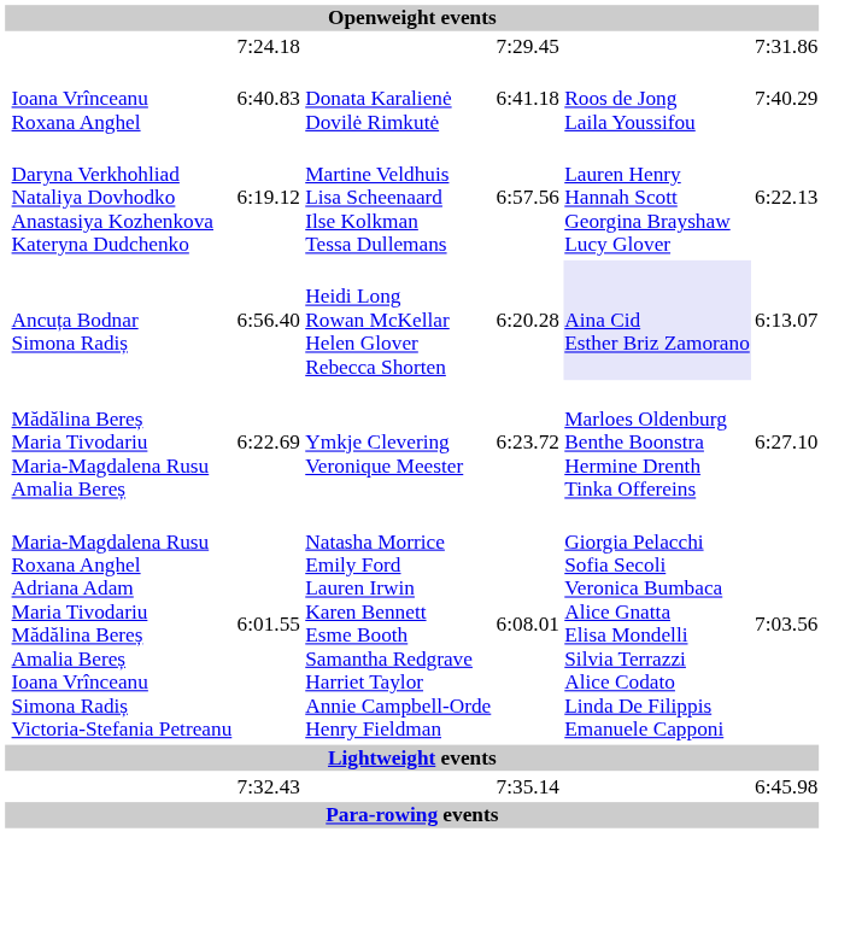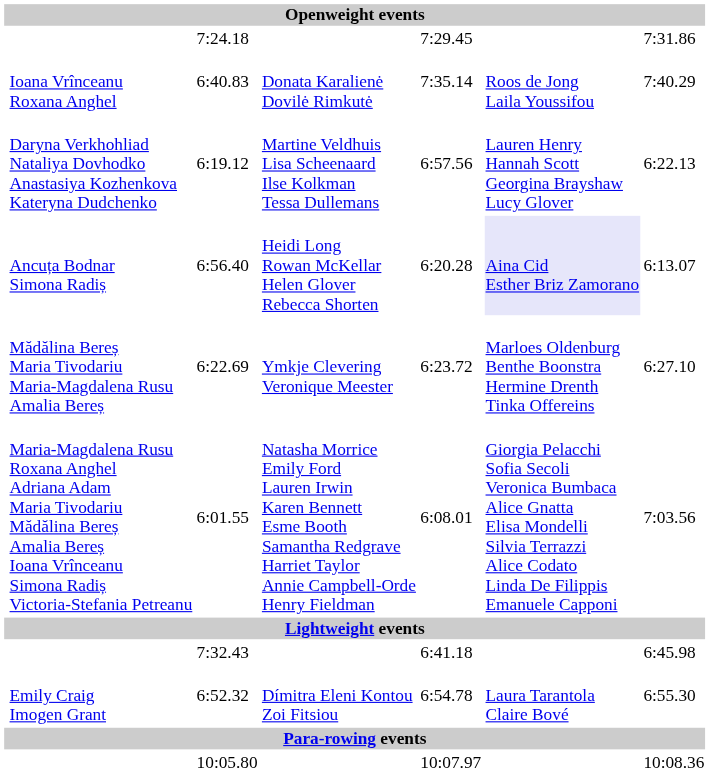6:40.83 | column 5: 6:41.18 -> 7:35.14
7:32.43 | column 5: 7:35.14 -> 6:41.18
+ row: Emily Craig Imogen Grant | 6:52.32 | Dímitra Eleni Kontou Zoi Fitsiou | 6:54.78 | Laura Tarantola Claire Bové | 6:55.30
+ row: 10:05.80 | 10:07.97 | 10:08.36
